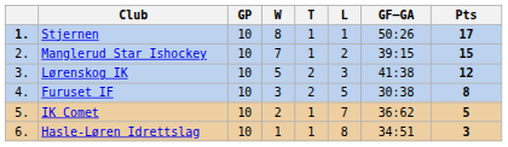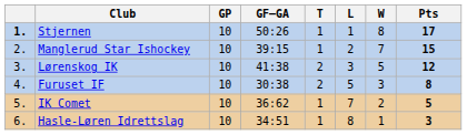columns swapped: W <-> GF–GA
